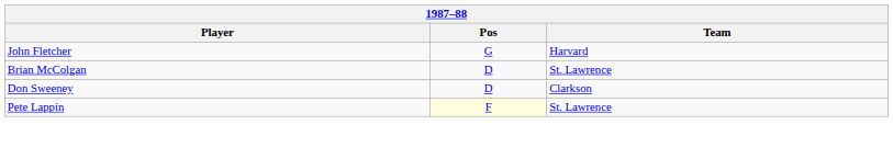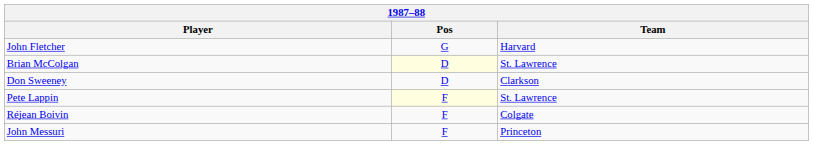Brian McColgan | Pos: no background -> lightyellow background
+ row: Réjean Boivin | F | Colgate
+ row: John Messuri | F | Princeton
